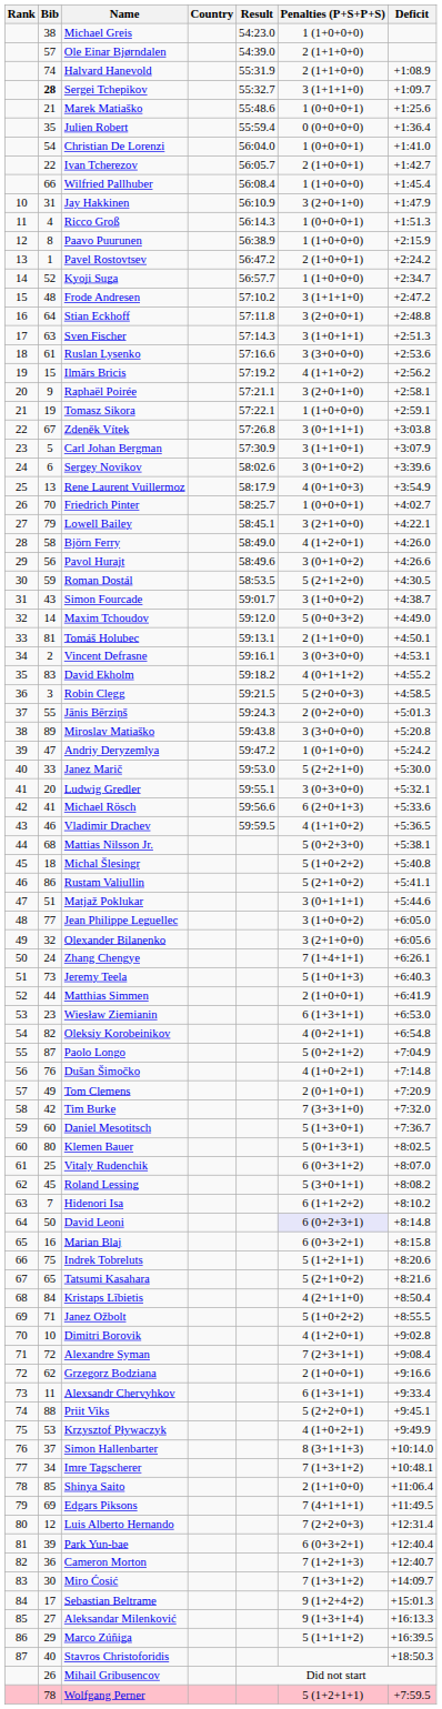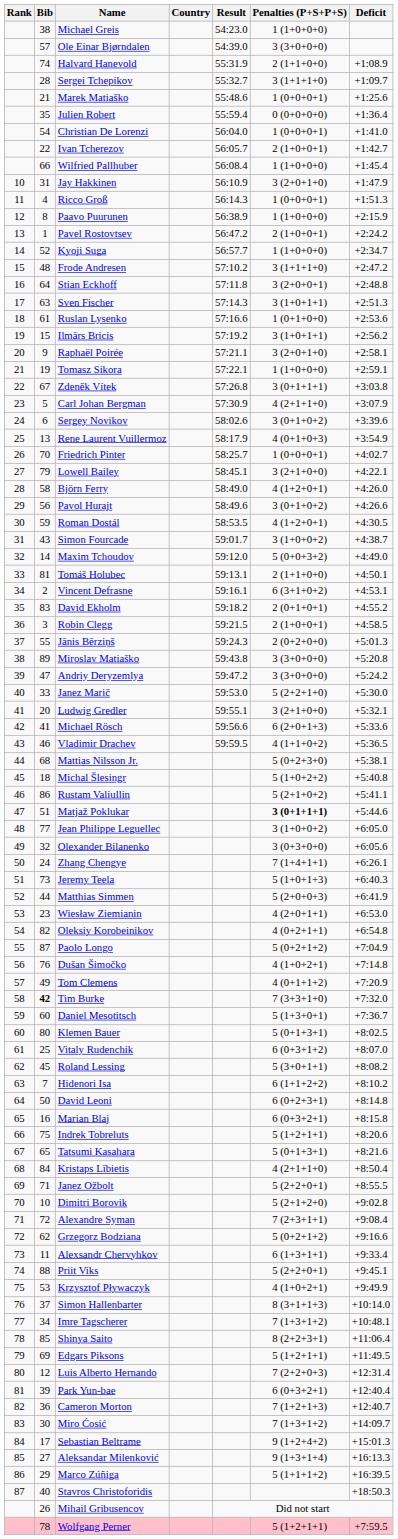Ole Einar Bjørndalen | Penalties (P+S+P+S): 2 (1+1+0+0) -> 3 (3+0+0+0)
Sergei Tchepikov | Bib: bold -> normal
Ruslan Lysenko | Penalties (P+S+P+S): 3 (3+0+0+0) -> 1 (0+1+0+0)
Ilmārs Bricis | Penalties (P+S+P+S): 4 (1+1+0+2) -> 3 (1+0+1+1)
Carl Johan Bergman | Penalties (P+S+P+S): 3 (1+1+0+1) -> 4 (2+1+1+0)
Roman Dostál | Penalties (P+S+P+S): 5 (2+1+2+0) -> 4 (1+2+0+1)
Vincent Defrasne | Penalties (P+S+P+S): 3 (0+3+0+0) -> 6 (3+1+0+2)
David Ekholm | Penalties (P+S+P+S): 4 (0+1+1+2) -> 2 (0+1+0+1)
Robin Clegg | Penalties (P+S+P+S): 5 (2+0+0+3) -> 2 (1+0+0+1)
Andriy Deryzemlya | Penalties (P+S+P+S): 1 (0+1+0+0) -> 3 (3+0+0+0)
Ludwig Gredler | Penalties (P+S+P+S): 3 (0+3+0+0) -> 3 (2+1+0+0)
Matjaž Poklukar | Penalties (P+S+P+S): normal -> bold
Olexander Bilanenko | Penalties (P+S+P+S): 3 (2+1+0+0) -> 3 (0+3+0+0)
Matthias Simmen | Penalties (P+S+P+S): 2 (1+0+0+1) -> 5 (2+0+0+3)
Wiesław Ziemianin | Penalties (P+S+P+S): 6 (1+3+1+1) -> 4 (2+0+1+1)
Tom Clemens | Penalties (P+S+P+S): 2 (0+1+0+1) -> 4 (0+1+1+2)
Tim Burke | Bib: normal -> bold
David Leoni | Penalties (P+S+P+S): lavender background -> no background
Tatsumi Kasahara | Penalties (P+S+P+S): 5 (2+1+0+2) -> 5 (0+1+3+1)
Janez Ožbolt | Penalties (P+S+P+S): 5 (1+0+2+2) -> 5 (2+2+0+1)
Dimitri Borovik | Penalties (P+S+P+S): 4 (1+2+0+1) -> 5 (2+1+2+0)
Grzegorz Bodziana | Penalties (P+S+P+S): 2 (1+0+0+1) -> 5 (0+2+1+2)
Shinya Saito | Penalties (P+S+P+S): 2 (1+1+0+0) -> 8 (2+2+3+1)
Edgars Piksons | Penalties (P+S+P+S): 7 (4+1+1+1) -> 5 (1+2+1+1)
